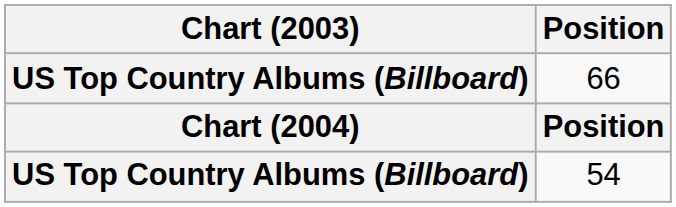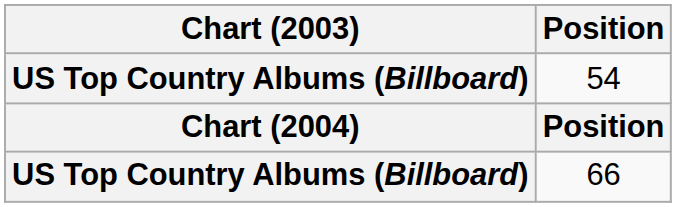rows swapped: 54 <-> 66
